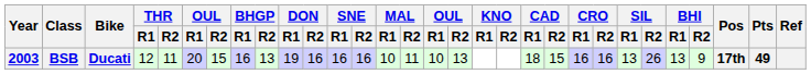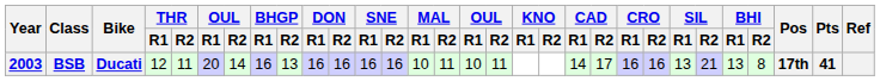BSB | column 7: 15 -> 14
BSB | DON / R1: 19 -> 16
BSB | column 17: 13 -> 11
BSB | CAD / R1: 18 -> 14
BSB | CAD / R2: 15 -> 17
BSB | SIL / R2: 26 -> 21
BSB | BHI / R2: 9 -> 8
BSB | Pts: 49 -> 41
